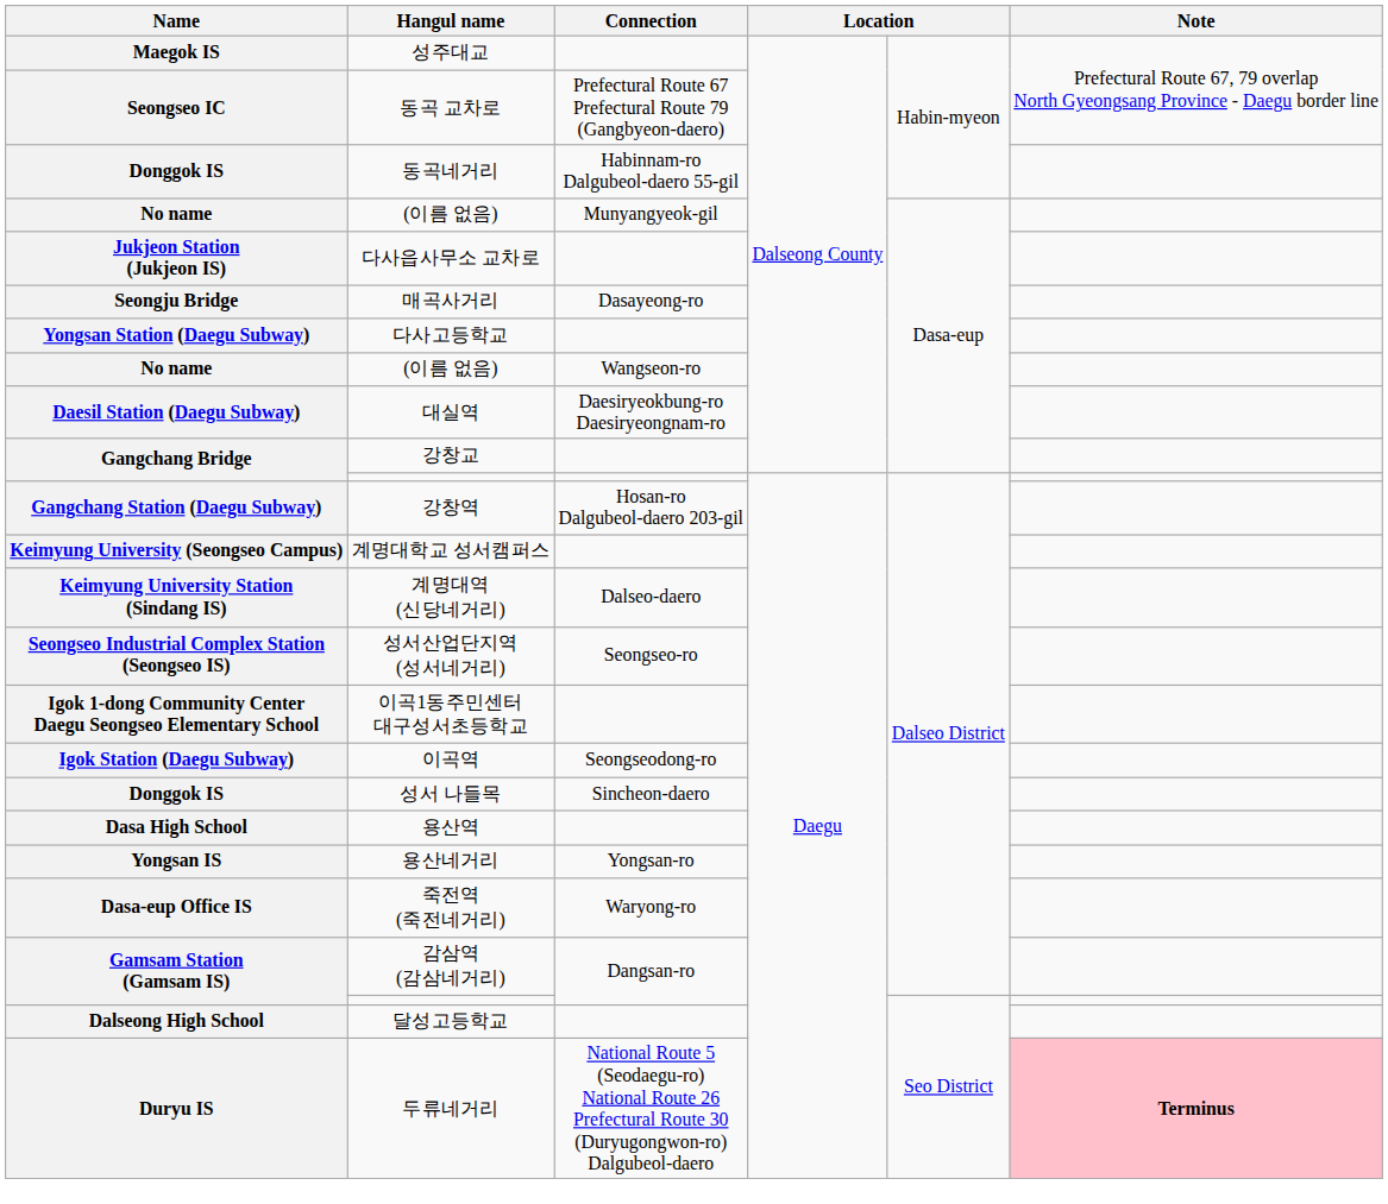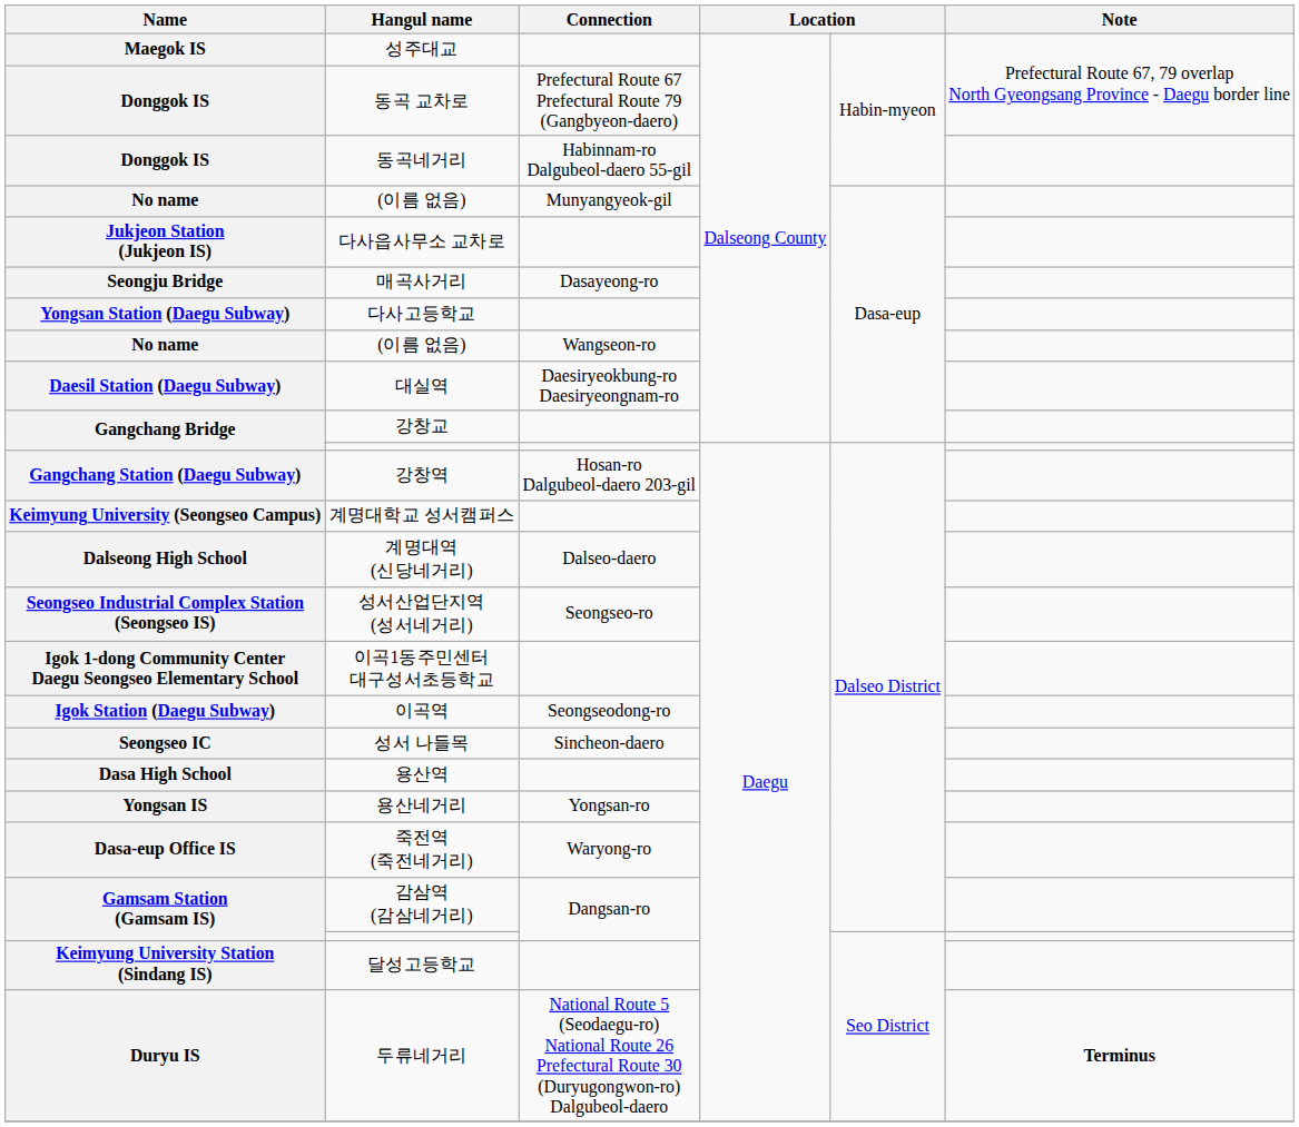동곡 교차로 | Name: Seongseo IC -> Donggok IS
계명대역 (신당네거리) | Name: Keimyung University Station (Sindang IS) -> Dalseong High School
성서 나들목 | Name: Donggok IS -> Seongseo IC
달성고등학교 | Name: Dalseong High School -> Keimyung University Station (Sindang IS)
두류네거리 | Note: pink background -> no background
